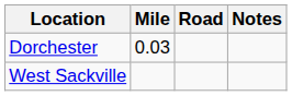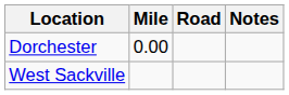Dorchester | Mile: 0.03 -> 0.00
